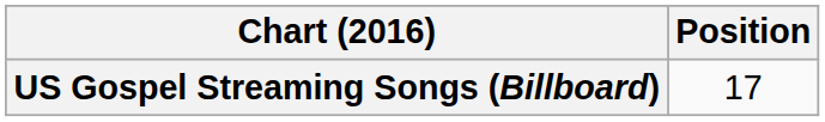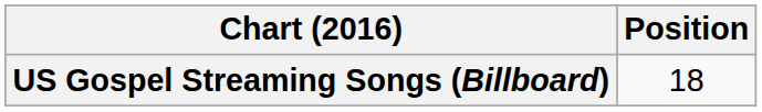US Gospel Streaming Songs (Billboard) | Position: 17 -> 18
